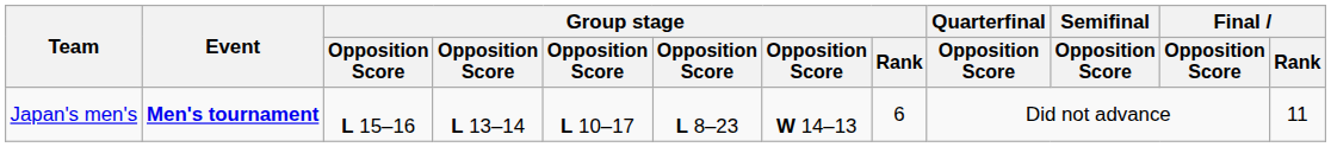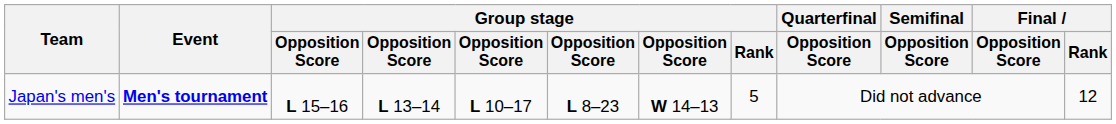Japan's men's | Group stage / Rank: 6 -> 5
Japan's men's | Final / Rank: 11 -> 12
